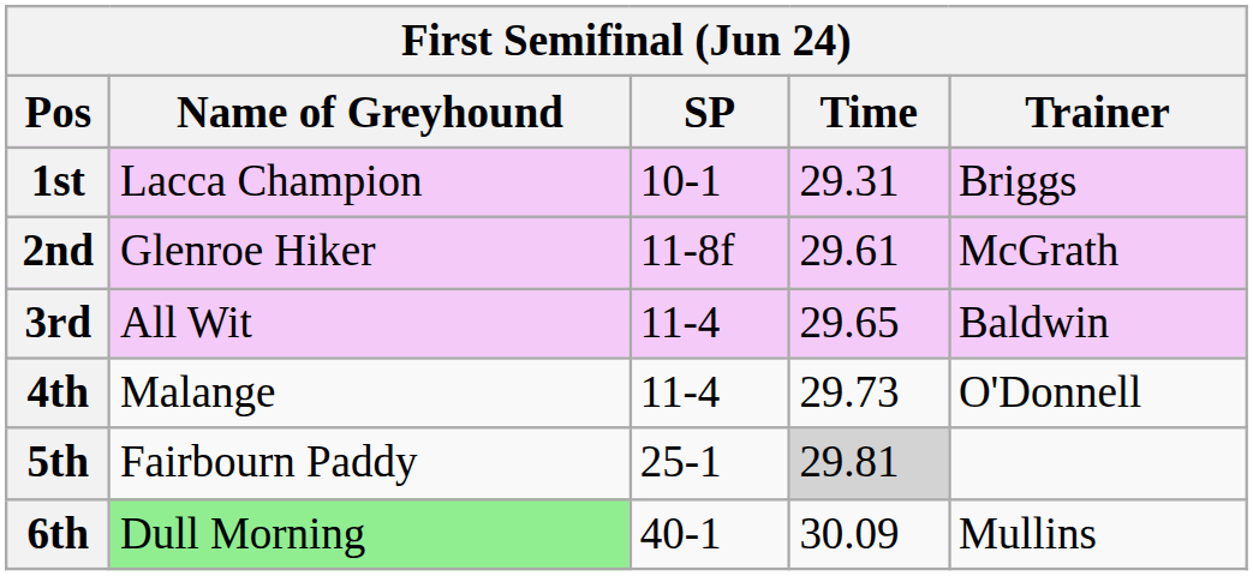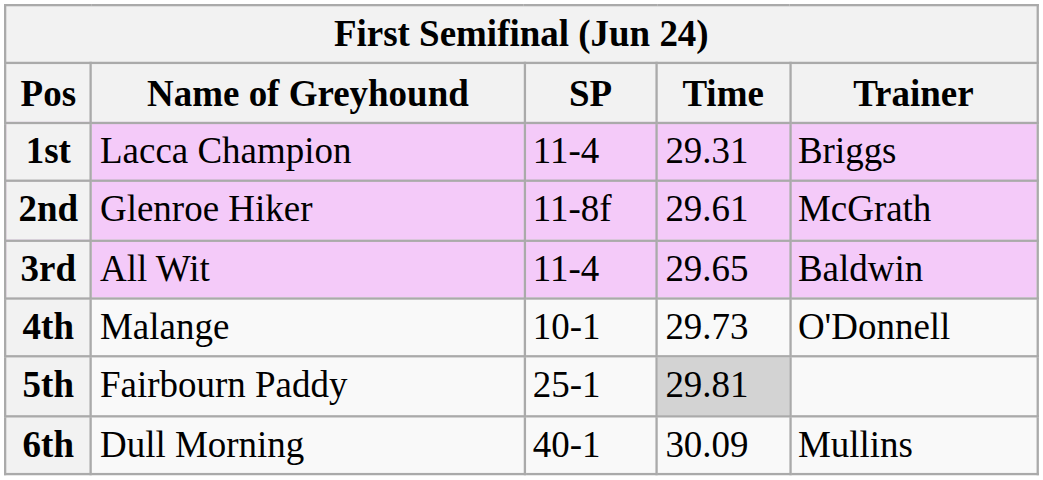1st | SP: 10-1 -> 11-4
4th | SP: 11-4 -> 10-1
6th | Name of Greyhound: lightgreen background -> no background
